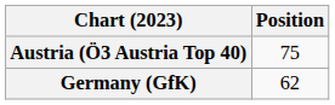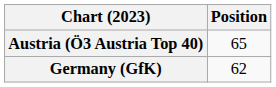Austria (Ö3 Austria Top 40) | Position: 75 -> 65
